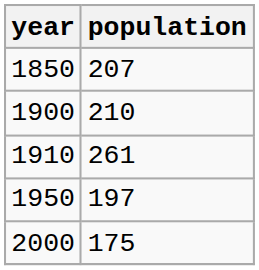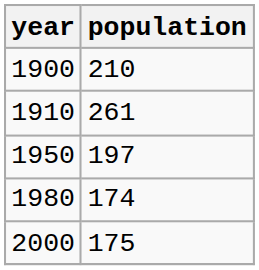- row: 1850 | 207
+ row: 1980 | 174
